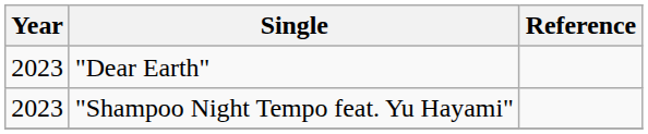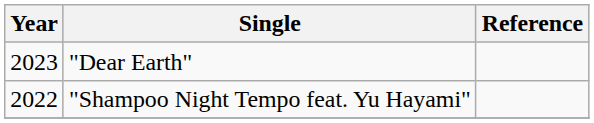"Shampoo Night Tempo feat. Yu Hayami" | Year: 2023 -> 2022
